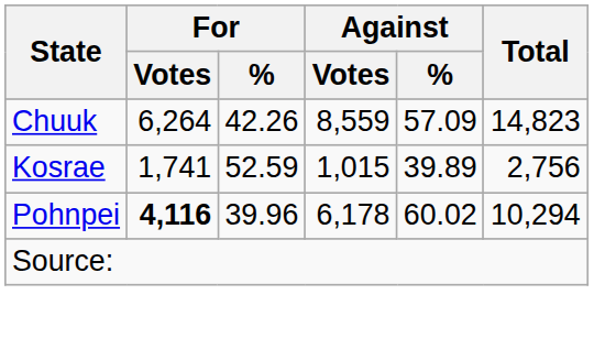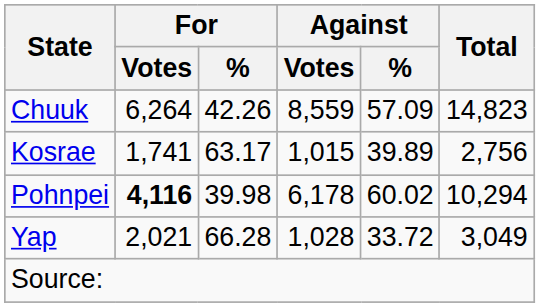Kosrae | For / %: 52.59 -> 63.17
Pohnpei | For / %: 39.96 -> 39.98
+ row: Yap | 2,021 | 66.28 | 1,028 | 33.72 | 3,049
